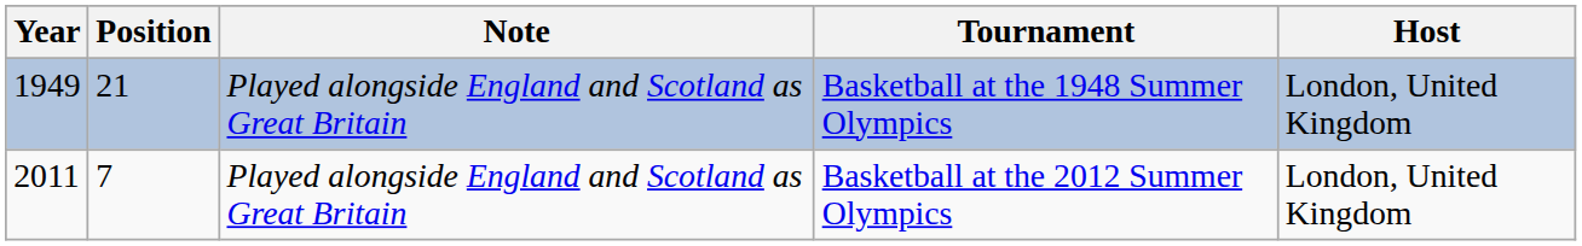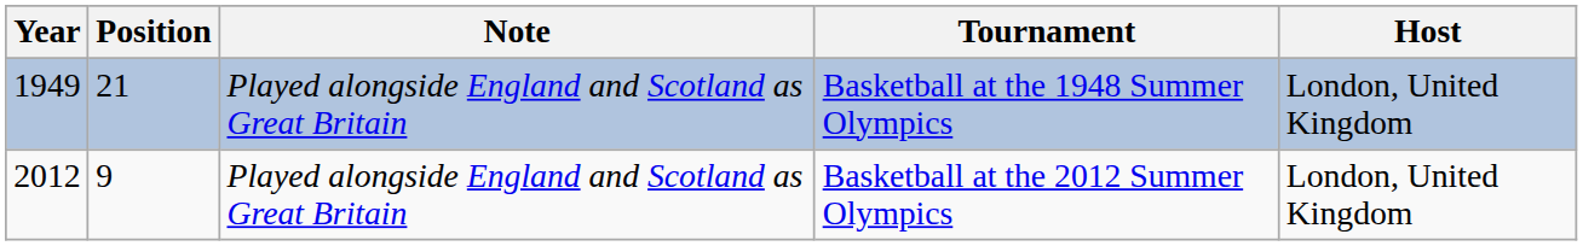Basketball at the 2012 Summer Olympics | Year: 2011 -> 2012
Basketball at the 2012 Summer Olympics | Position: 7 -> 9
